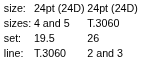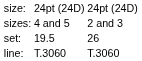sizes: | column 3: T.3060 -> 2 and 3
line: | column 3: 2 and 3 -> T.3060
